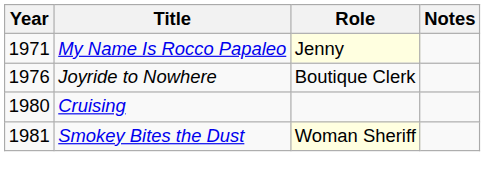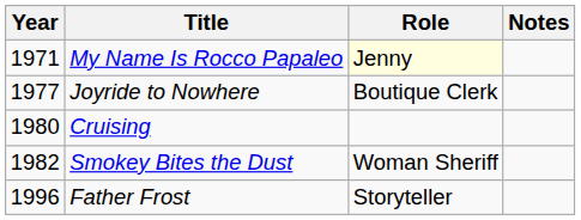Joyride to Nowhere | Year: 1976 -> 1977
Smokey Bites the Dust | Year: 1981 -> 1982
Smokey Bites the Dust | Role: lightyellow background -> no background
+ row: 1996 | Father Frost | Storyteller
